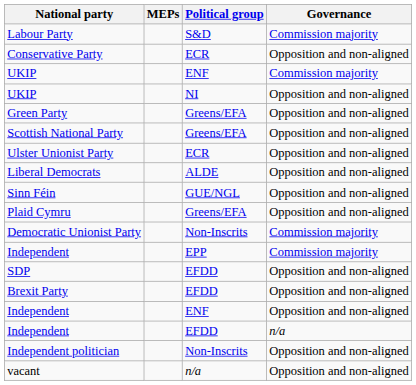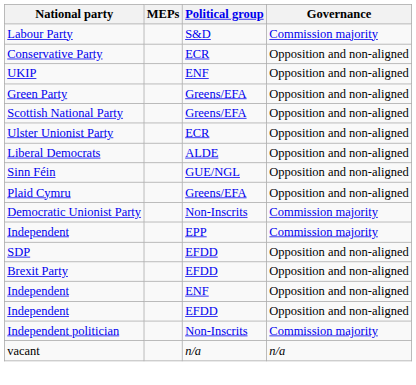UKIP / ENF | Governance: Commission majority -> Opposition and non-aligned
- row: UKIP | NI | Opposition and non-aligned
Independent / EFDD | Governance: n/a -> Opposition and non-aligned
Independent politician | Governance: Opposition and non-aligned -> Commission majority
vacant | Governance: Opposition and non-aligned -> n/a
